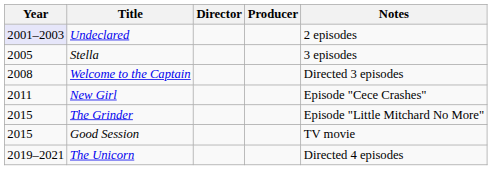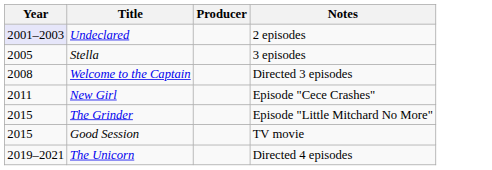- column: Director
